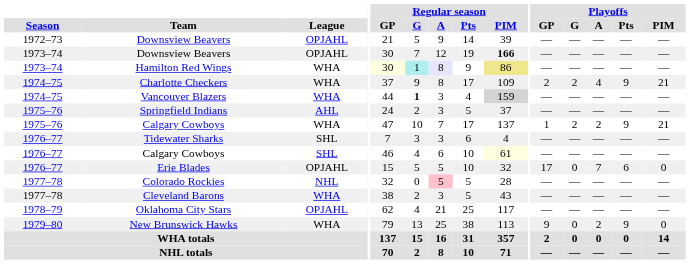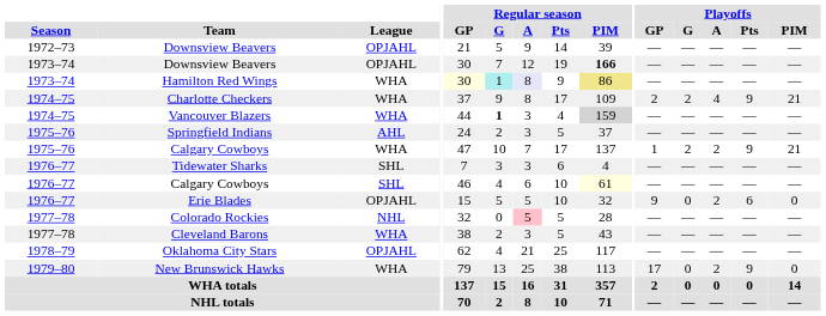Erie Blades | Playoffs / GP: 17 -> 9
Erie Blades | Playoffs / A: 7 -> 2
New Brunswick Hawks | Playoffs / GP: 9 -> 17
